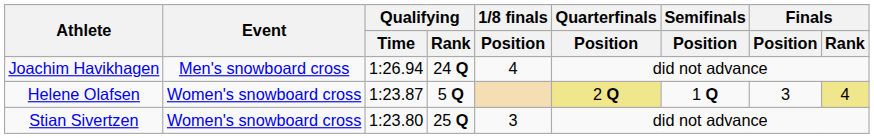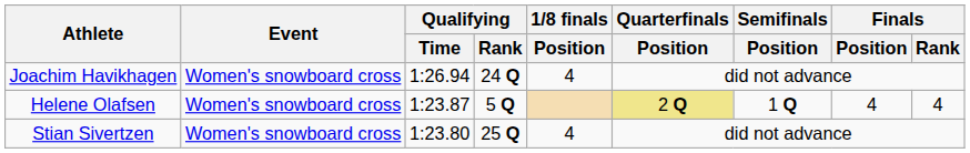Joachim Havikhagen | Event: Men's snowboard cross -> Women's snowboard cross
Helene Olafsen | Finals / Position: 3 -> 4
Helene Olafsen | Finals / Rank: khaki background -> no background
Stian Sivertzen | 1/8 finals / Position: 3 -> 4
